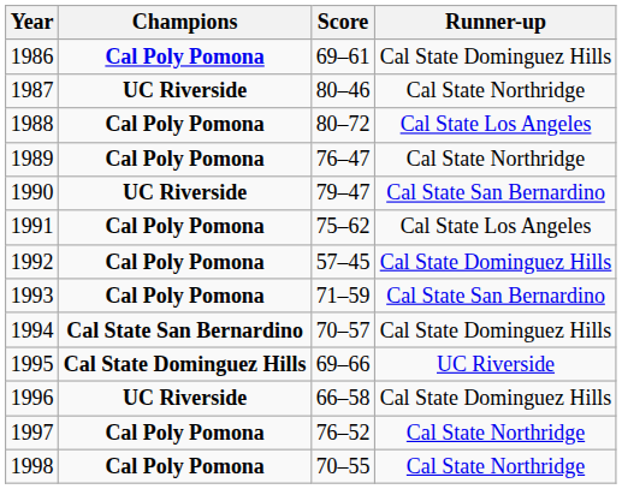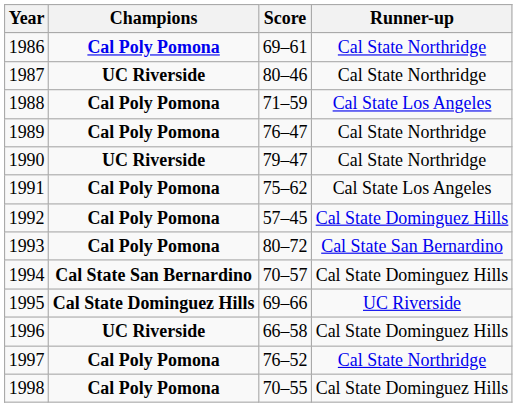1986 | Runner-up: Cal State Dominguez Hills -> Cal State Northridge
1988 | Score: 80–72 -> 71–59
1990 | Runner-up: Cal State San Bernardino -> Cal State Northridge
1993 | Score: 71–59 -> 80–72
1998 | Runner-up: Cal State Northridge -> Cal State Dominguez Hills
